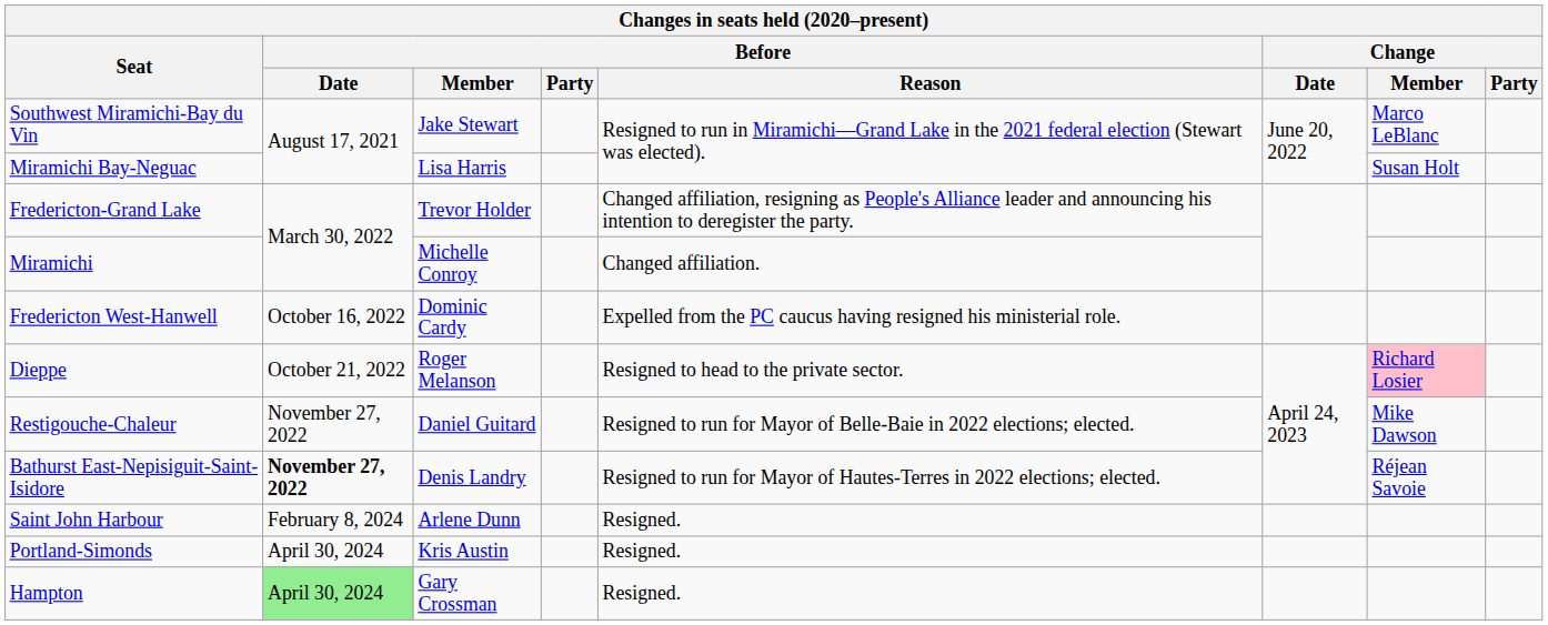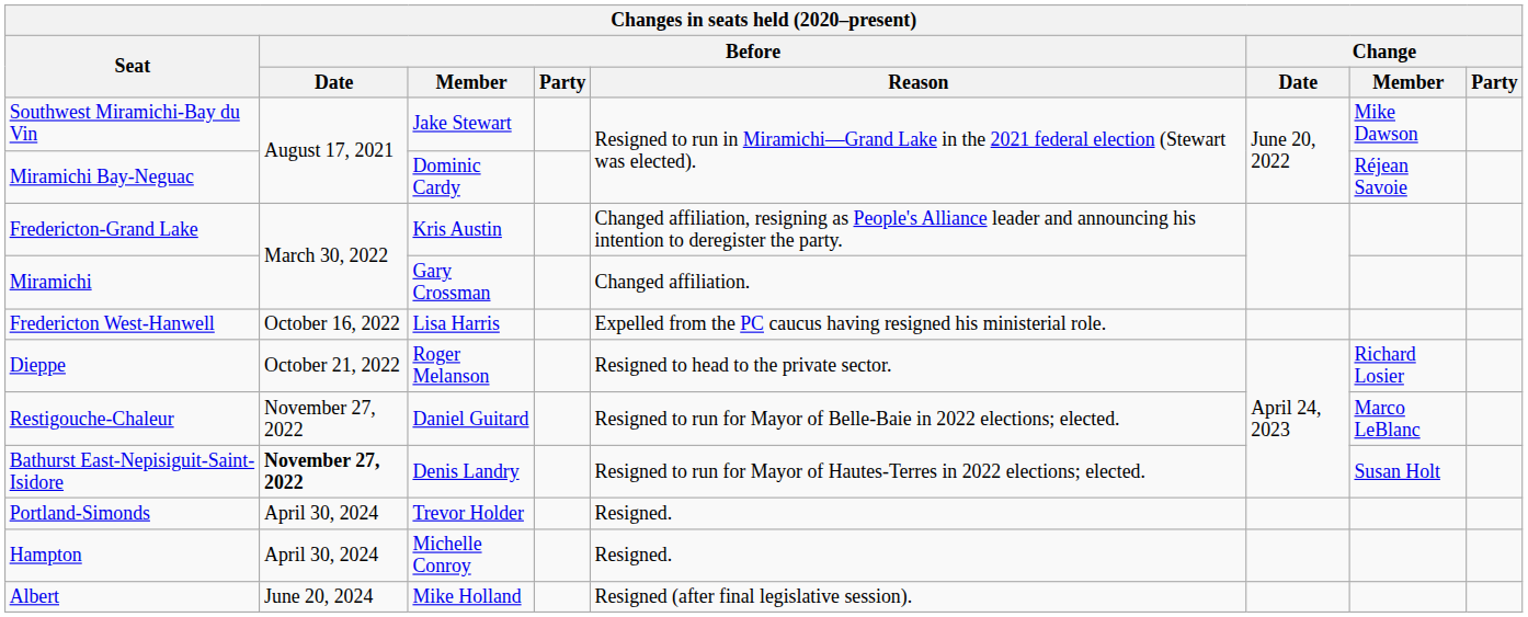Southwest Miramichi-Bay du Vin | Change / Member: Marco LeBlanc -> Mike Dawson
Miramichi Bay-Neguac | Before / Member: Lisa Harris -> Dominic Cardy
Miramichi Bay-Neguac | Change / Member: Susan Holt -> Réjean Savoie
Fredericton-Grand Lake | Before / Member: Trevor Holder -> Kris Austin
Miramichi | Before / Member: Michelle Conroy -> Gary Crossman
Fredericton West-Hanwell | Before / Member: Dominic Cardy -> Lisa Harris
Dieppe | Change / Member: pink background -> no background
Restigouche-Chaleur | Change / Member: Mike Dawson -> Marco LeBlanc
Bathurst East-Nepisiguit-Saint-Isidore | Change / Member: Réjean Savoie -> Susan Holt
- row: Saint John Harbour | February 8, 2024 | Arlene Dunn | Resigned.
Portland-Simonds | Before / Member: Kris Austin -> Trevor Holder
Hampton | Before / Date: lightgreen background -> no background
Hampton | Before / Member: Gary Crossman -> Michelle Conroy
+ row: Albert | June 20, 2024 | Mike Holland | Resigned (after final legislative session).
